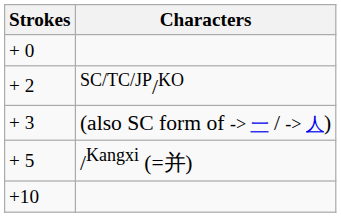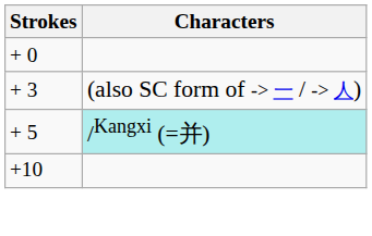- row: + 2 | SC/TC/JP/KO
+ 5 | Characters: no background -> paleturquoise background
